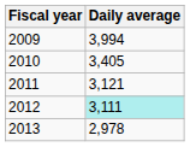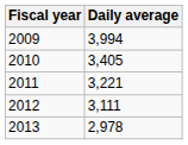2011 | Daily average: 3,121 -> 3,221
2012 | Daily average: paleturquoise background -> no background
